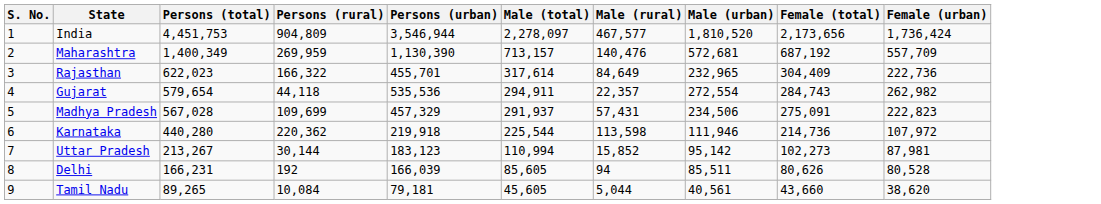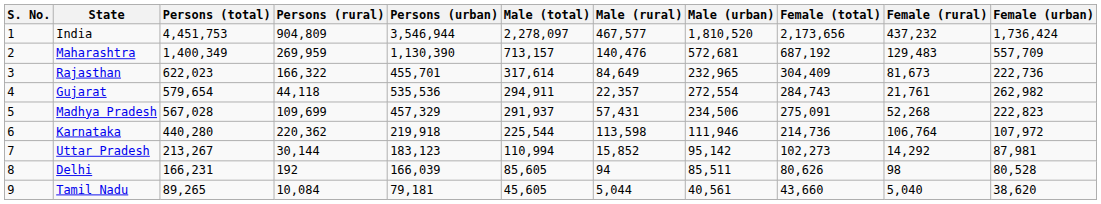+ column: Female (rural) | 437,232 | 129,483 | 81,673 | 21,761 | 52,268 | 106,764 | 14,292 | 98 | 5,040
